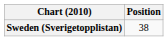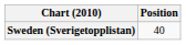Sweden (Sverigetopplistan) | Position: 38 -> 40
